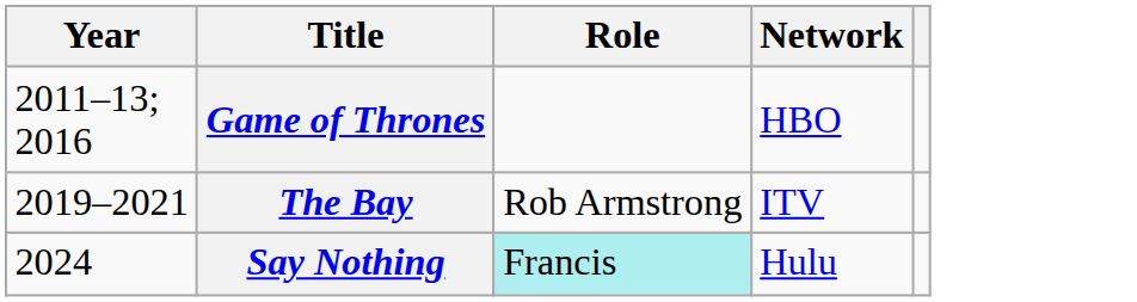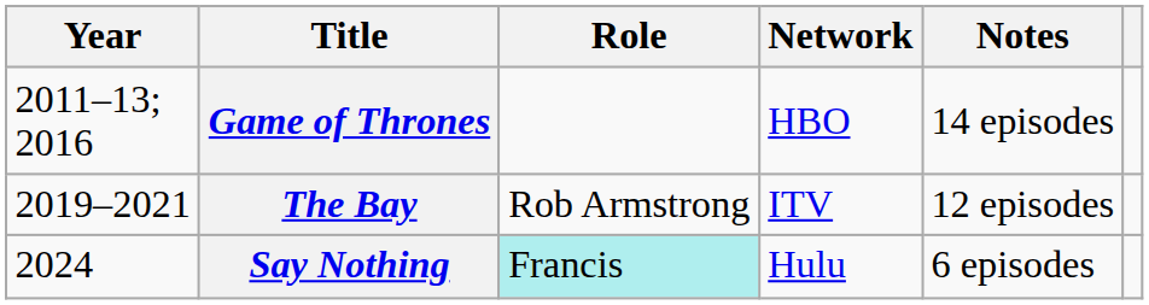+ column: Notes | 14 episodes | 12 episodes | 6 episodes
